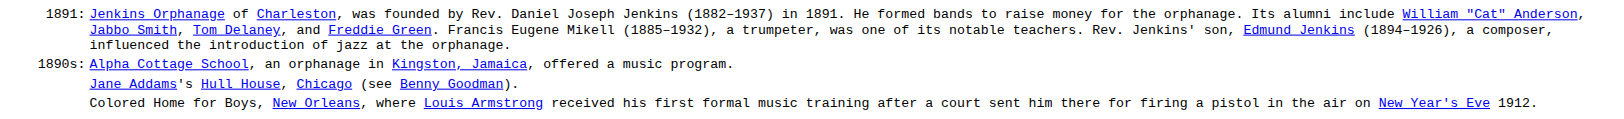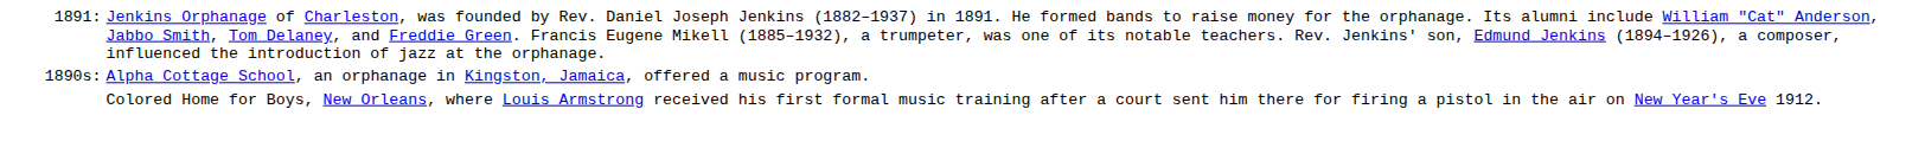- row: Jane Addams's Hull House, Chicago (see Benny Goodman).
